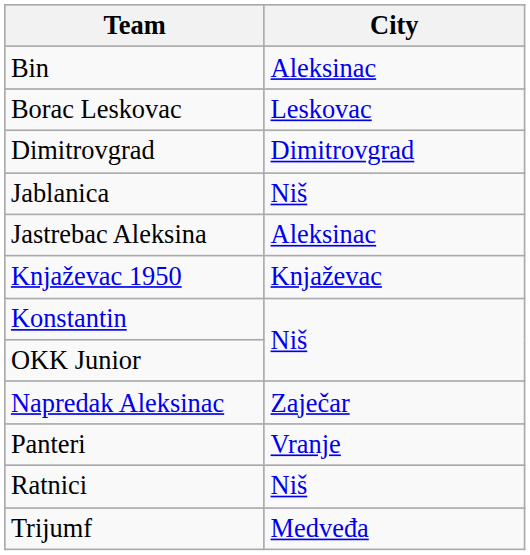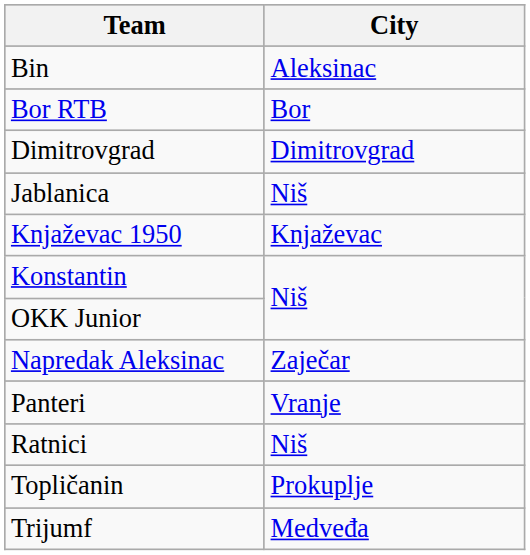+ row: Bor RTB | Bor
- row: Borac Leskovac | Leskovac
- row: Jastrebac Aleksina | Aleksinac
+ row: Topličanin | Prokuplje
